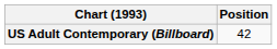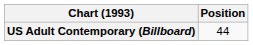US Adult Contemporary (Billboard) | Position: 42 -> 44
